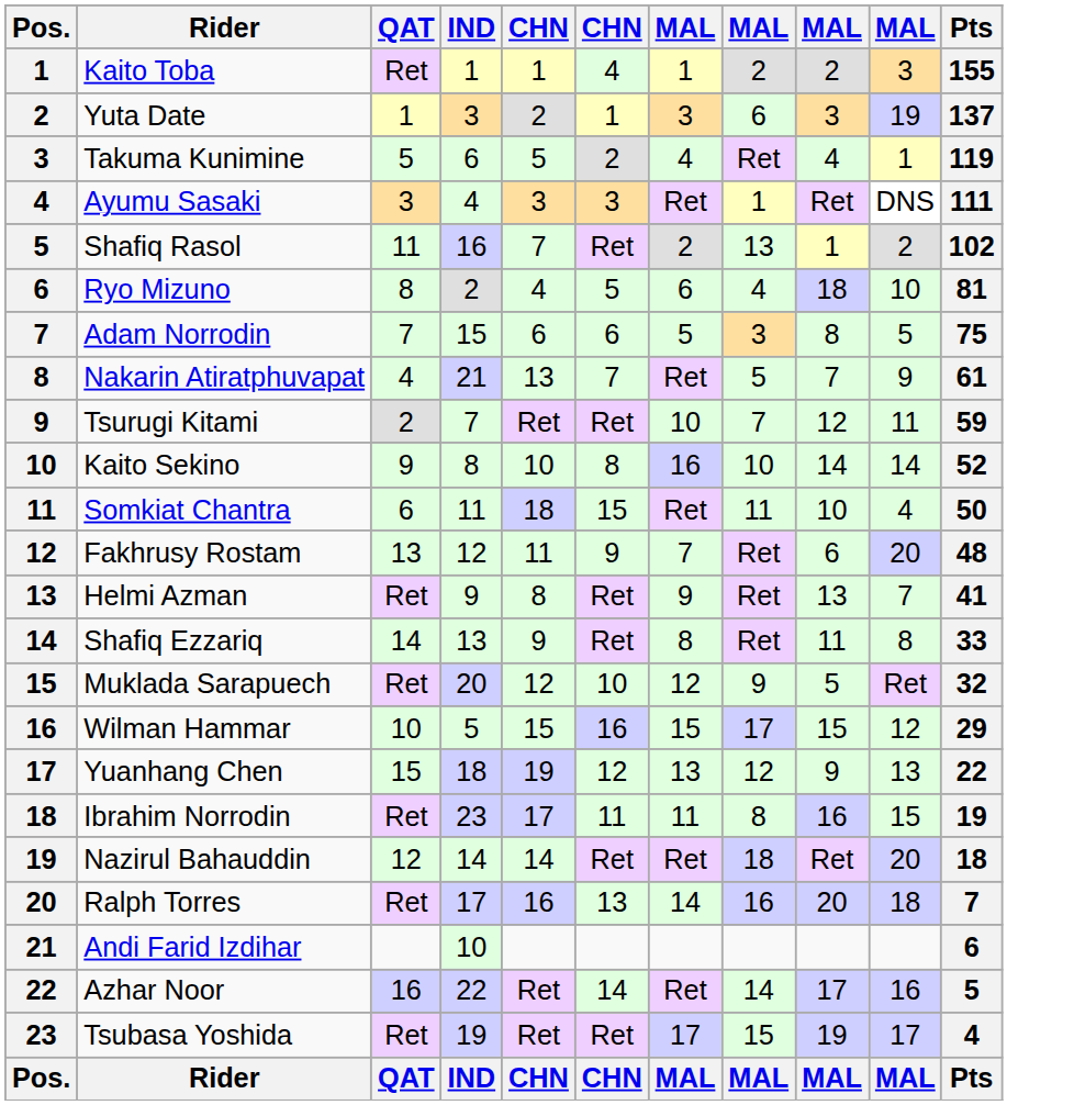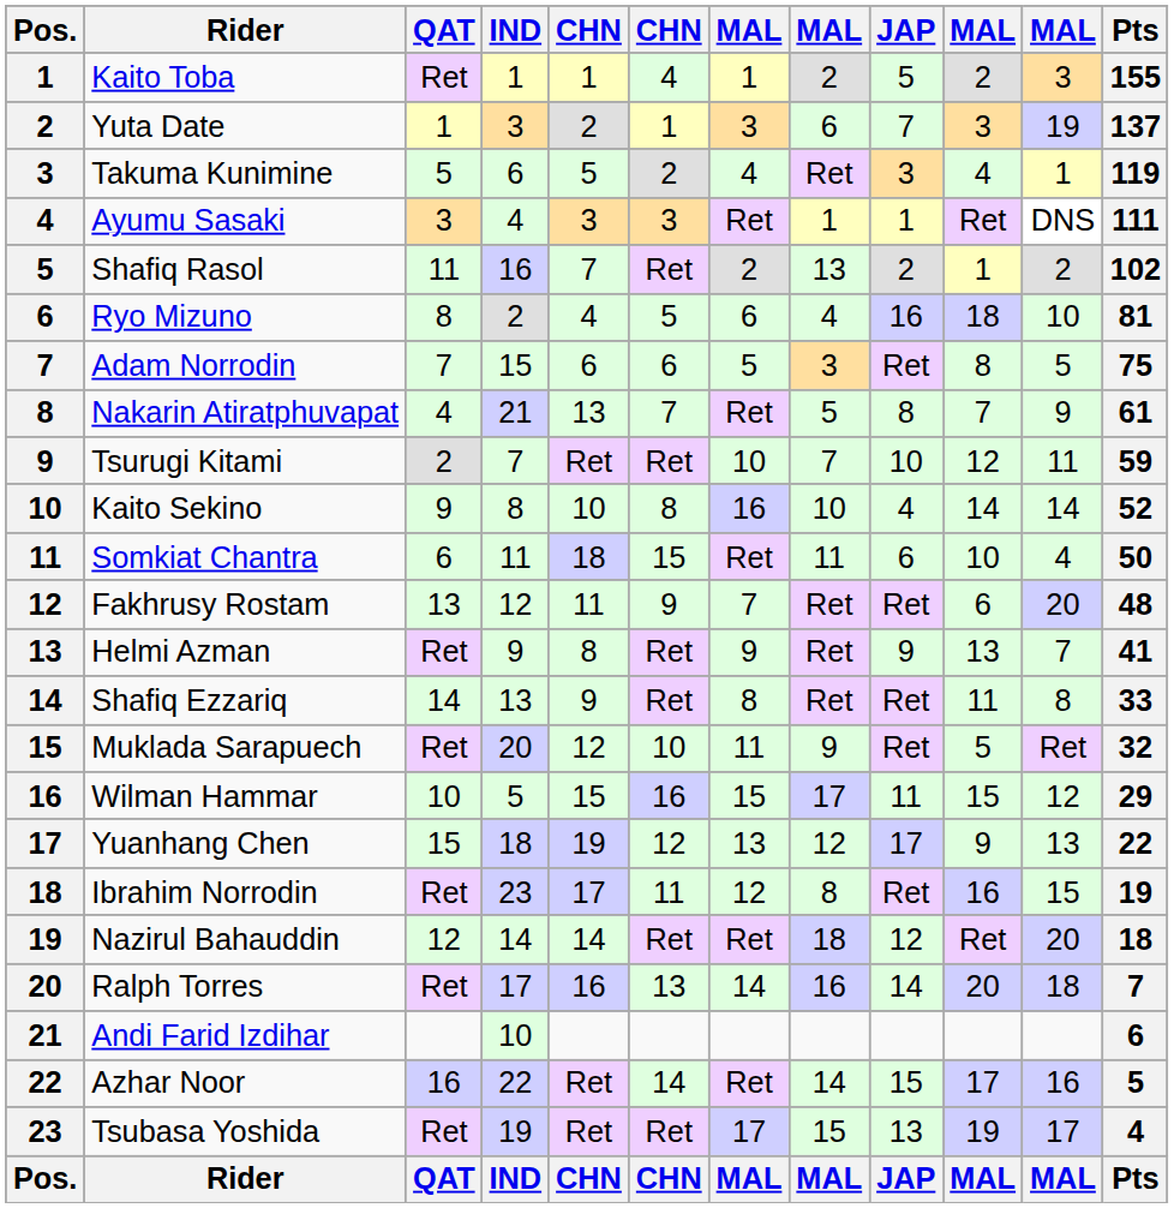+ column: JAP | 5 | 7 | 3 | 1 | 2 | 16 | Ret | 8 | 10 | 4 | 6 | Ret | 9 | Ret | Ret | 11 | 17 | Ret | 12 | 14 | 15 | 13 | JAP
Muklada Sarapuech | column 7: 12 -> 11
Ibrahim Norrodin | column 7: 11 -> 12
